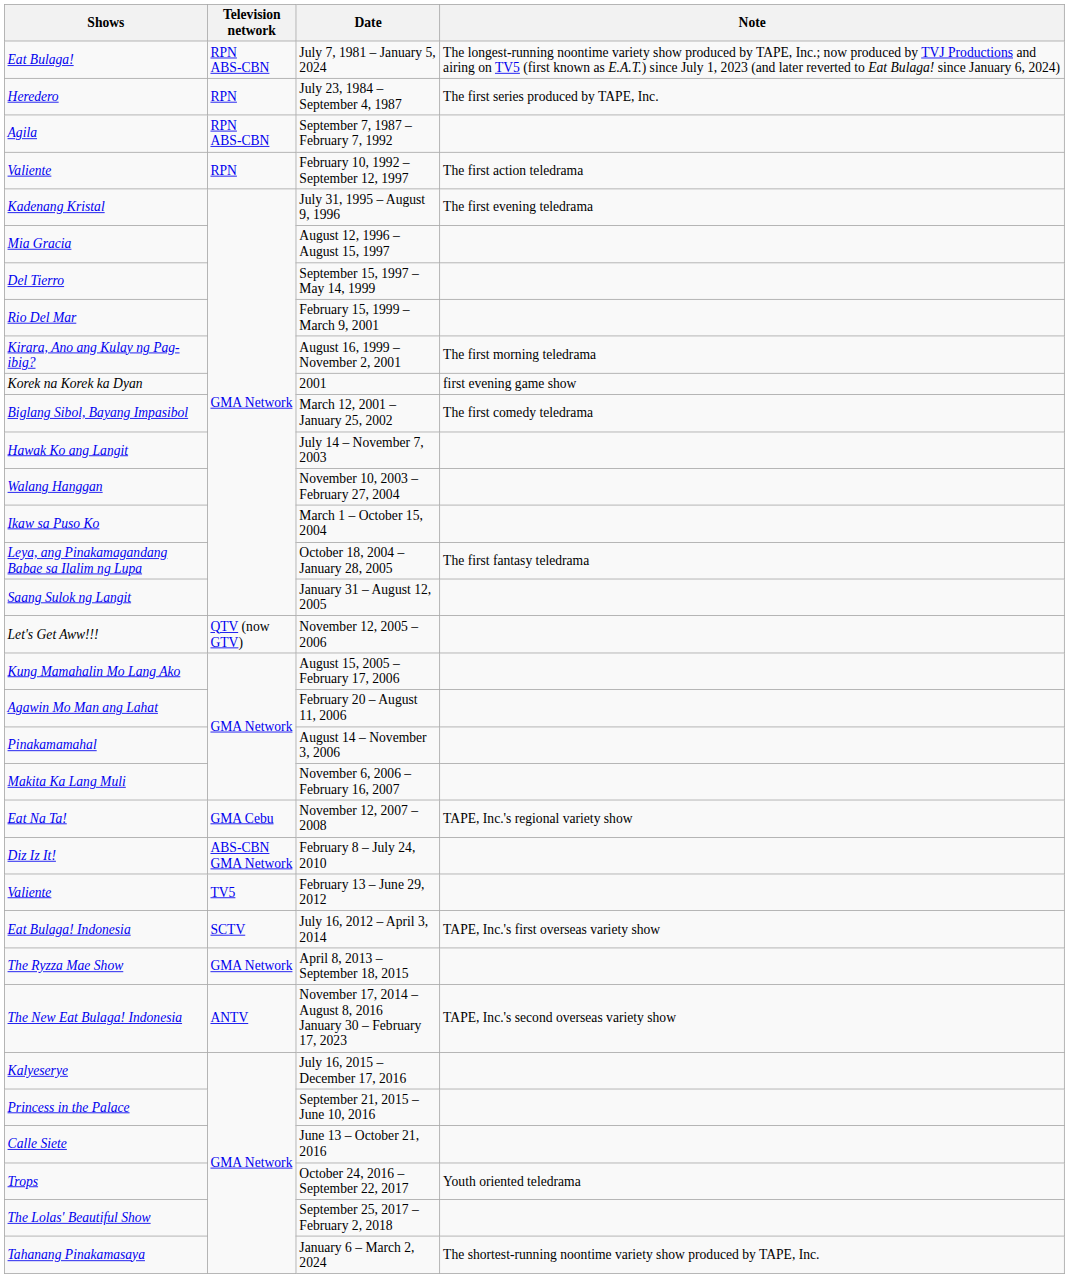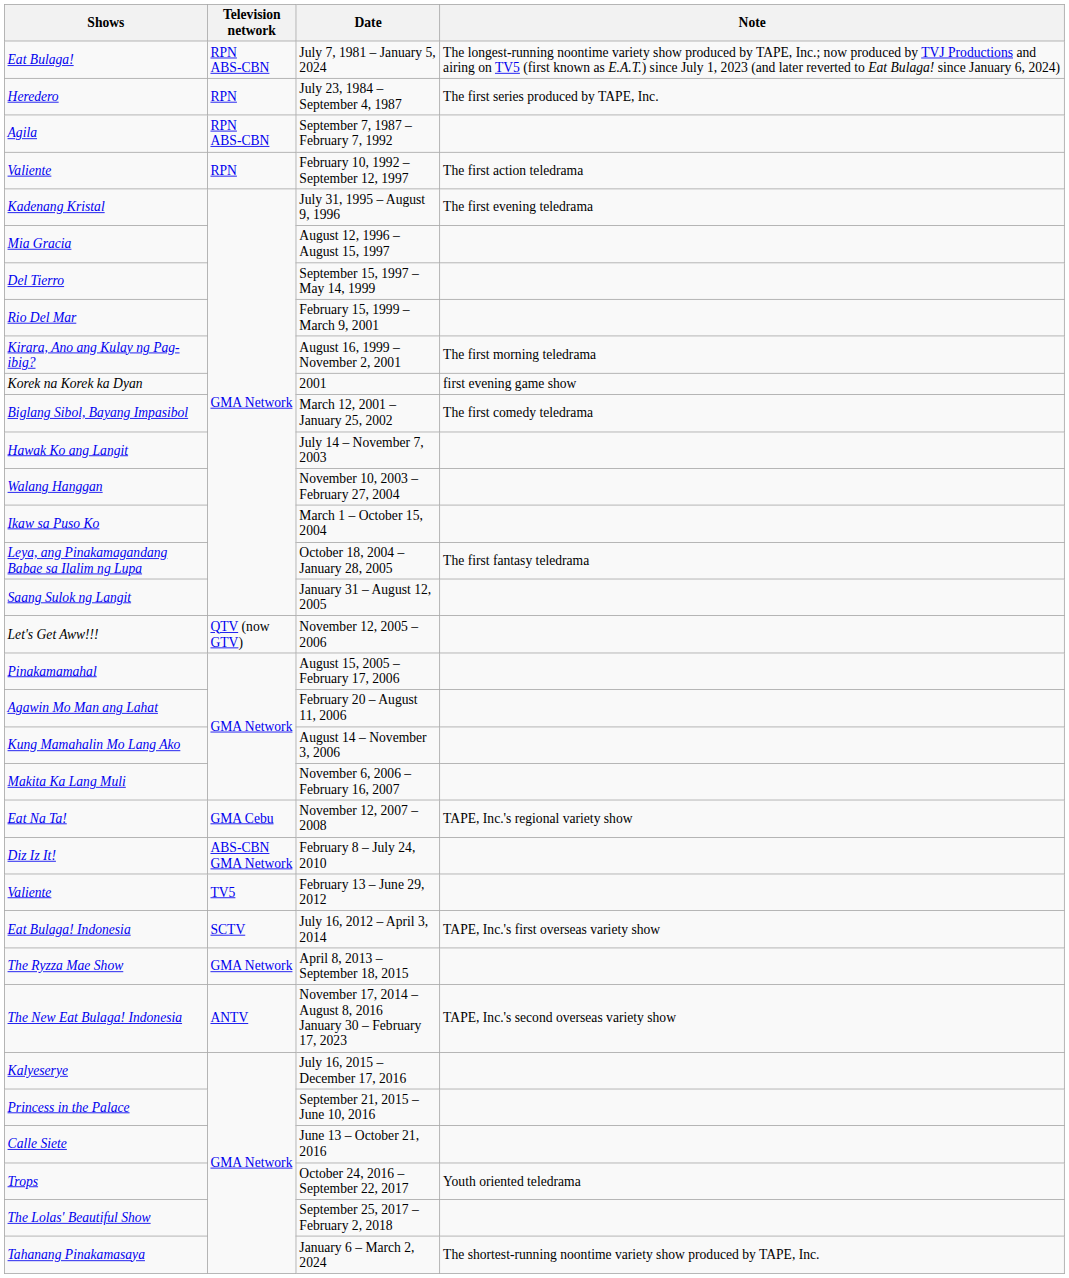August 15, 2005 – February 17, 2006 | Shows: Kung Mamahalin Mo Lang Ako -> Pinakamamahal
August 14 – November 3, 2006 | Shows: Pinakamamahal -> Kung Mamahalin Mo Lang Ako
